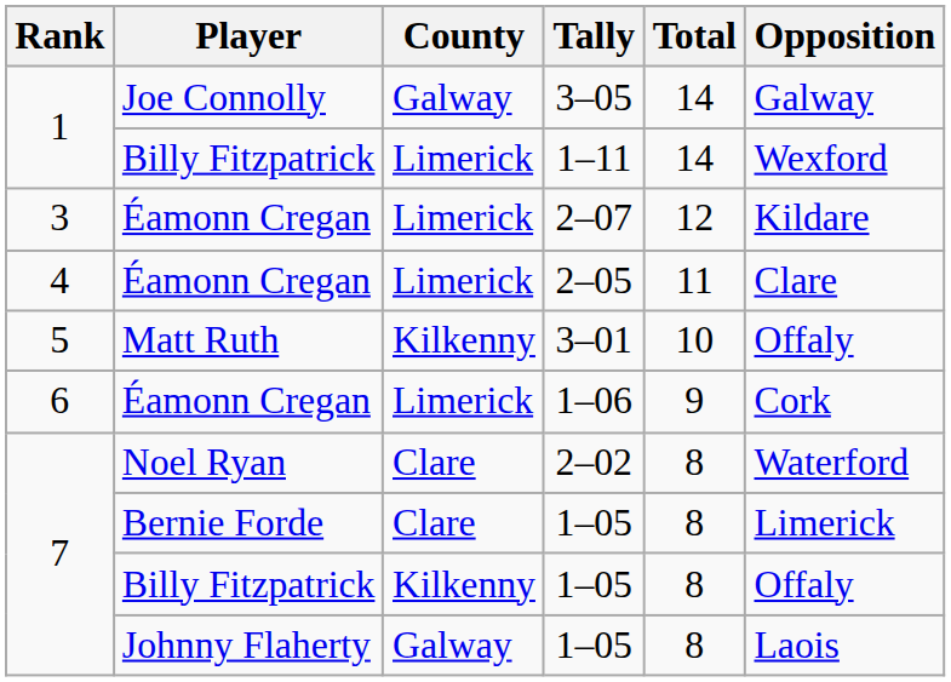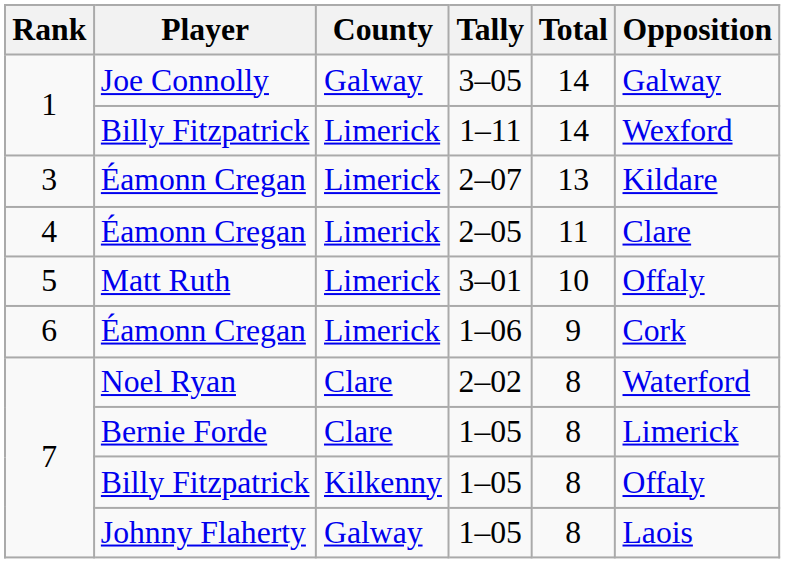2–07 | Total: 12 -> 13
3–01 | County: Kilkenny -> Limerick
